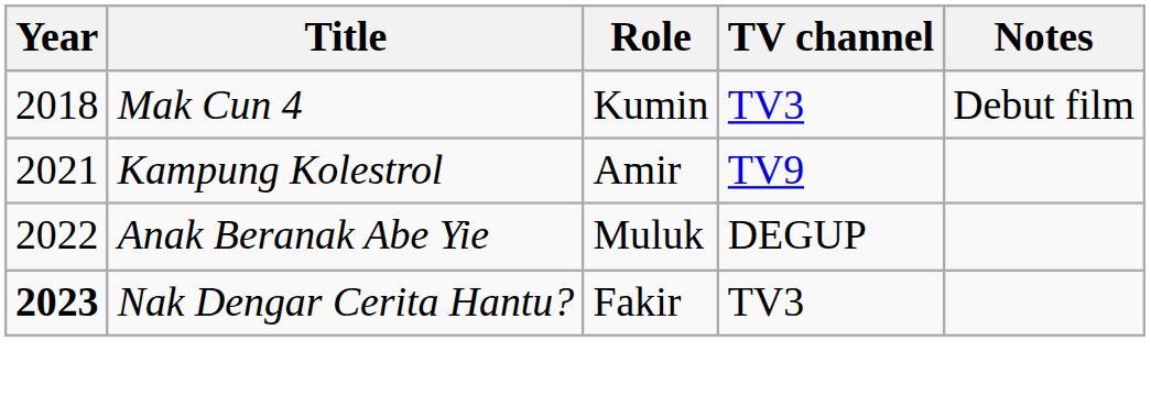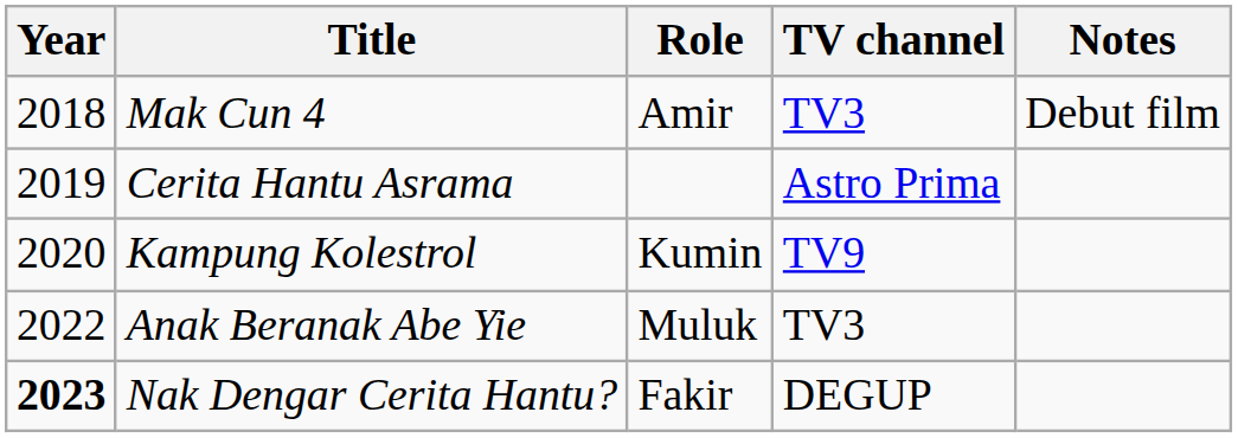Mak Cun 4 | Role: Kumin -> Amir
+ row: 2019 | Cerita Hantu Asrama | Astro Prima
Kampung Kolestrol | Year: 2021 -> 2020
Kampung Kolestrol | Role: Amir -> Kumin
Anak Beranak Abe Yie | TV channel: DEGUP -> TV3
Nak Dengar Cerita Hantu? | TV channel: TV3 -> DEGUP
